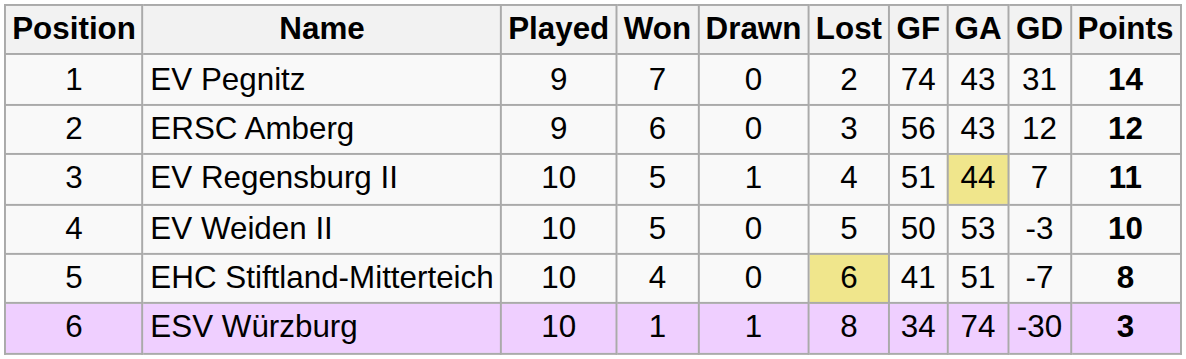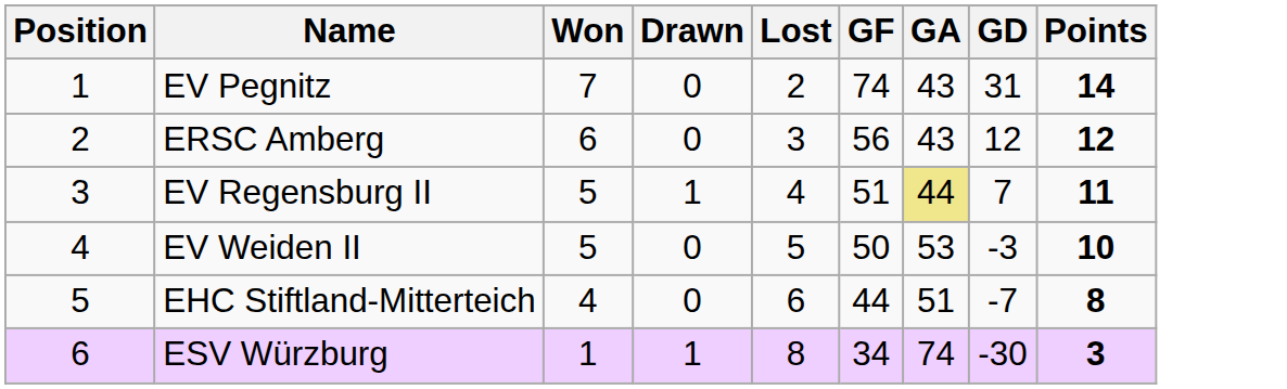- column: Played | 9 | 9 | 10 | 10 | 10 | 10
EHC Stiftland-Mitterteich | Lost: khaki background -> no background
EHC Stiftland-Mitterteich | GF: 41 -> 44
